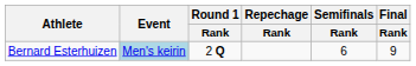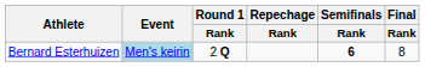Bernard Esterhuizen | Semifinals / Rank: normal -> bold
Bernard Esterhuizen | Final / Rank: 9 -> 8
